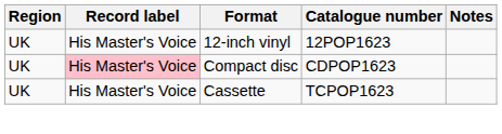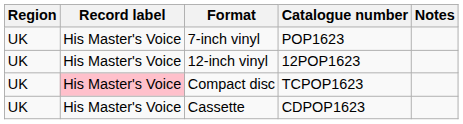+ row: UK | His Master's Voice | 7-inch vinyl | POP1623
Compact disc | Catalogue number: CDPOP1623 -> TCPOP1623
Cassette | Catalogue number: TCPOP1623 -> CDPOP1623
